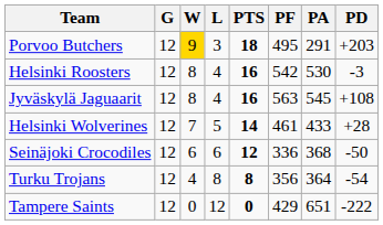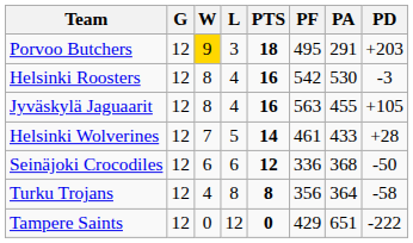Jyväskylä Jaguaarit | PA: 545 -> 455
Jyväskylä Jaguaarit | PD: +108 -> +105
Turku Trojans | PD: -54 -> -58
